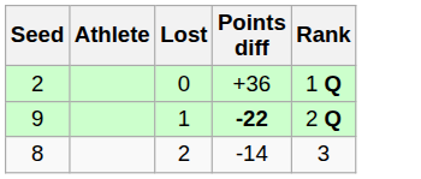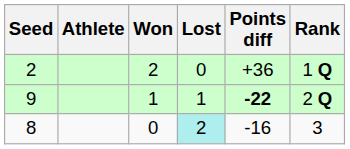+ column: Won | 2 | 1 | 0
8 | Lost: no background -> paleturquoise background
8 | Points diff: -14 -> -16
